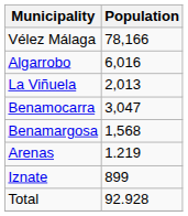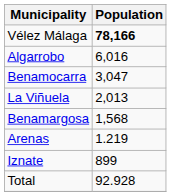Vélez Málaga | Population: normal -> bold
rows swapped: Benamocarra <-> La Viñuela
